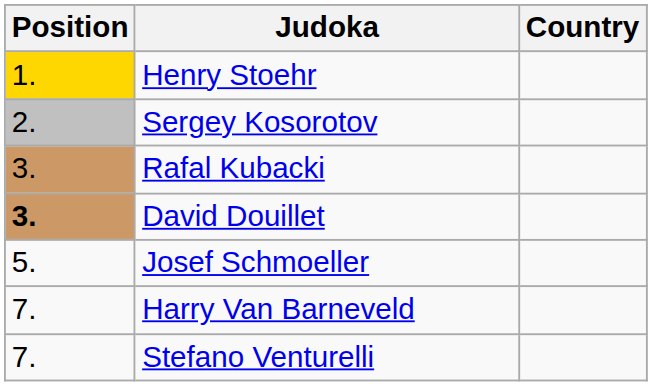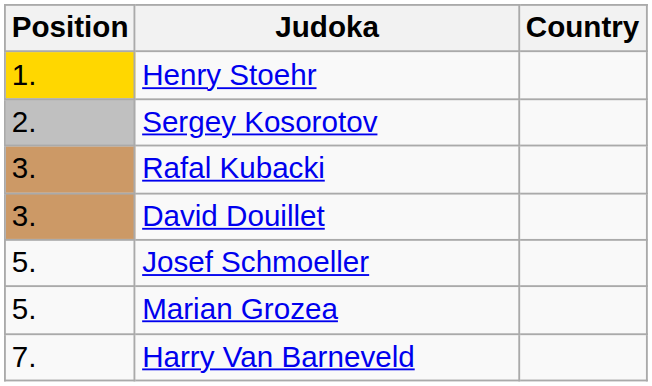David Douillet | Position: bold -> normal
+ row: 5. | Marian Grozea
- row: 7. | Stefano Venturelli
